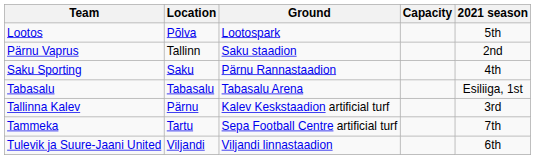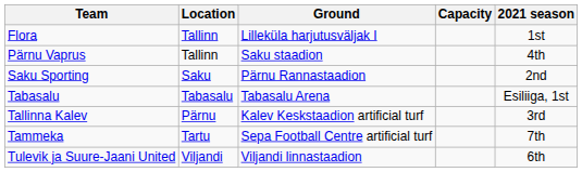+ row: Flora | Tallinn | Lilleküla harjutusväljak I | 1st
- row: Lootos | Põlva | Lootospark | 5th
Pärnu Vaprus | 2021 season: 2nd -> 4th
Saku Sporting | 2021 season: 4th -> 2nd
